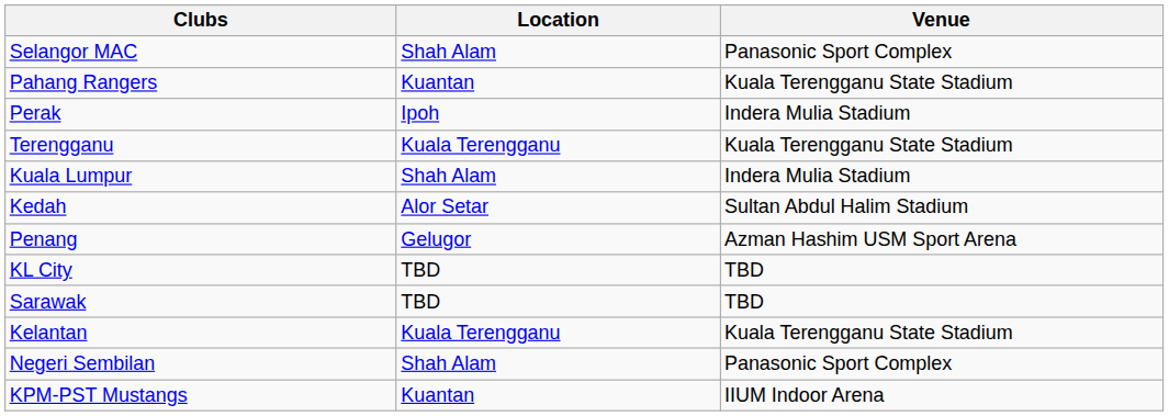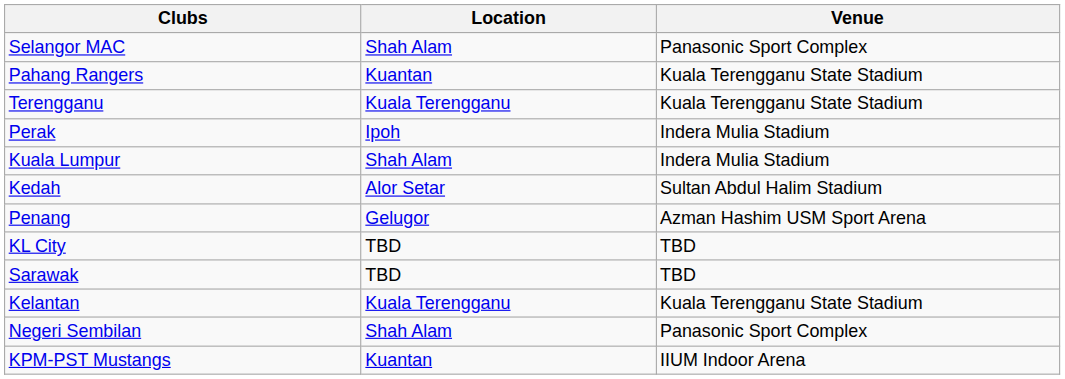rows swapped: Terengganu <-> Perak
